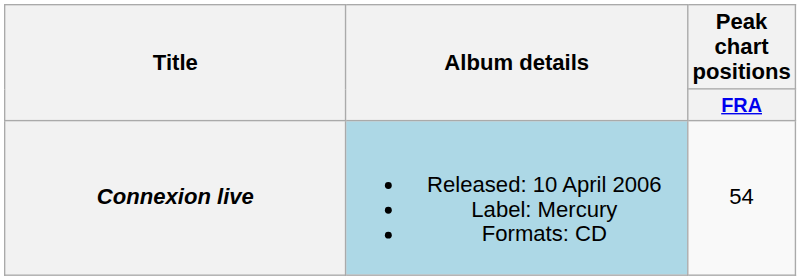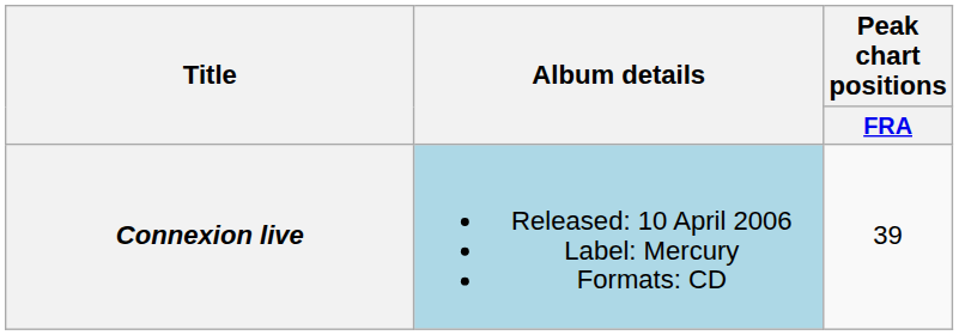Connexion live | Peak chart positions / FRA: 54 -> 39
